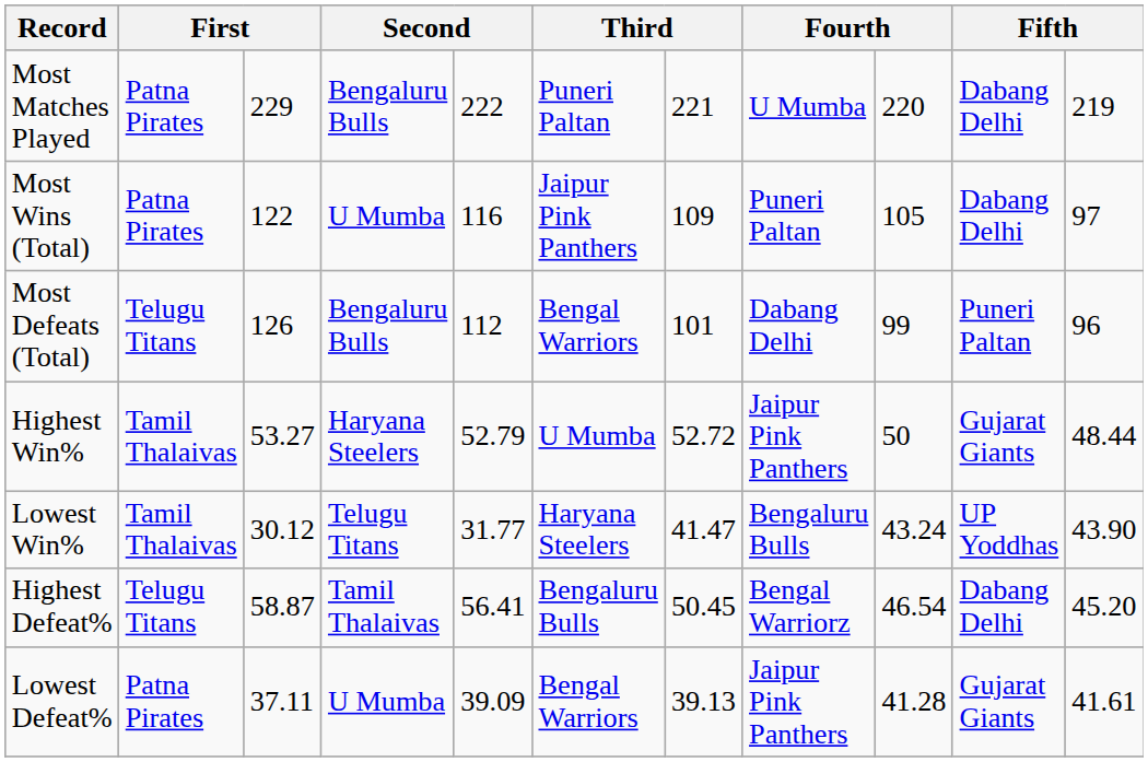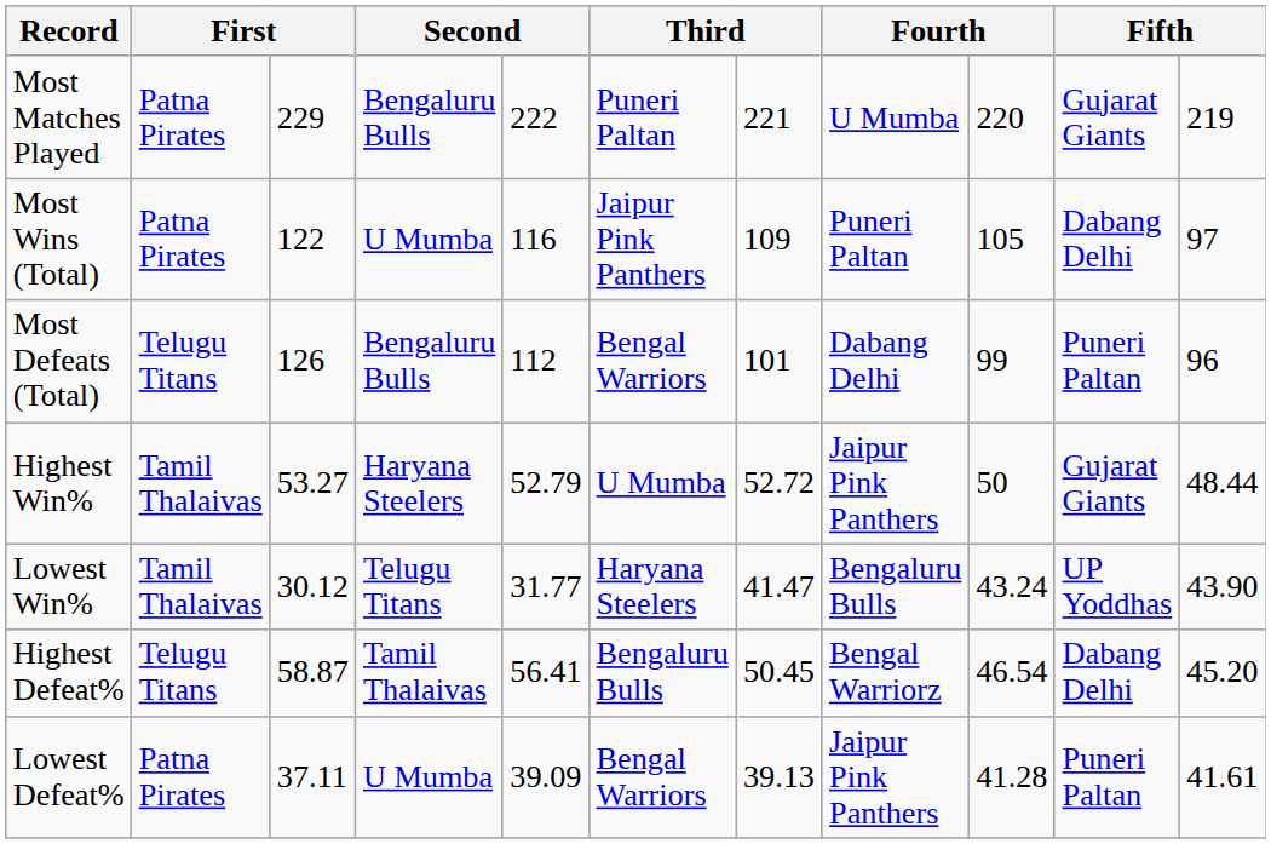Most Matches Played | column 10: Dabang Delhi -> Gujarat Giants
Lowest Defeat% | column 10: Gujarat Giants -> Puneri Paltan
